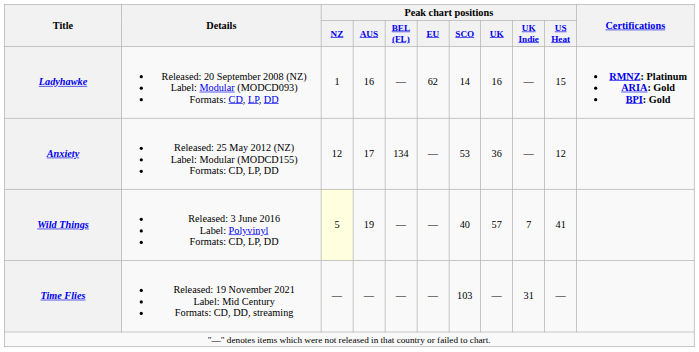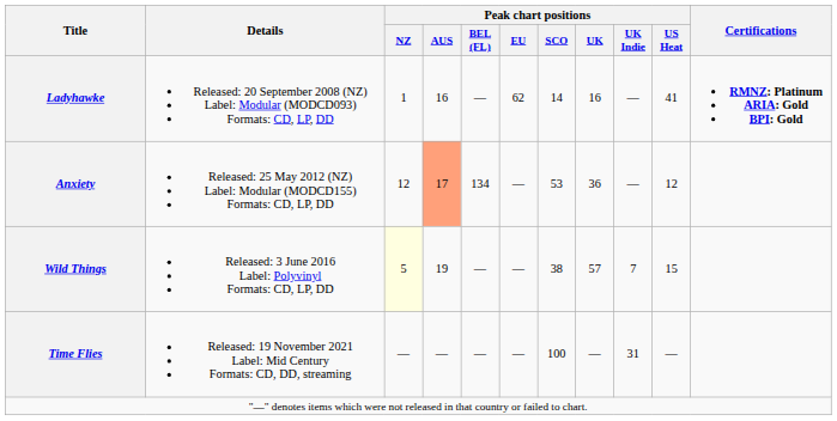Ladyhawke | Peak chart positions / US Heat: 15 -> 41
Anxiety | Peak chart positions / AUS: no background -> lightsalmon background
Wild Things | Peak chart positions / SCO: 40 -> 38
Wild Things | Peak chart positions / US Heat: 41 -> 15
Time Flies | Peak chart positions / SCO: 103 -> 100
